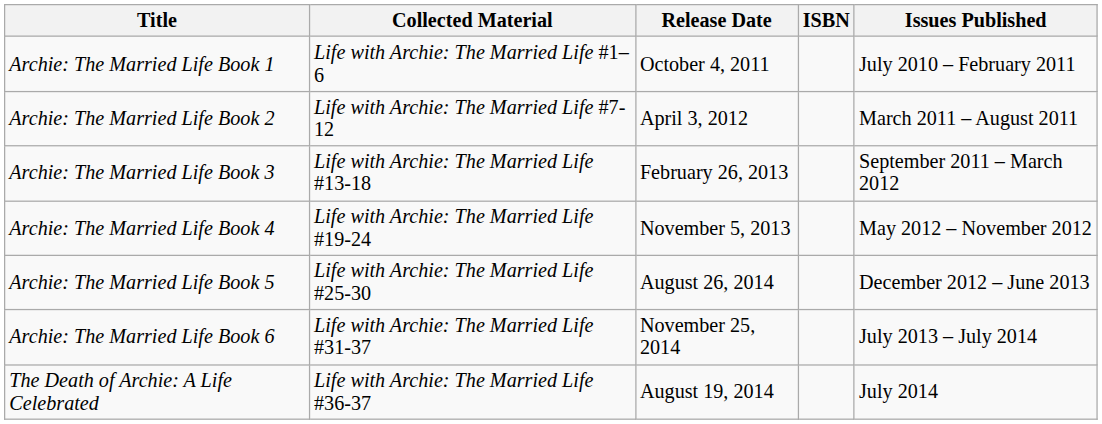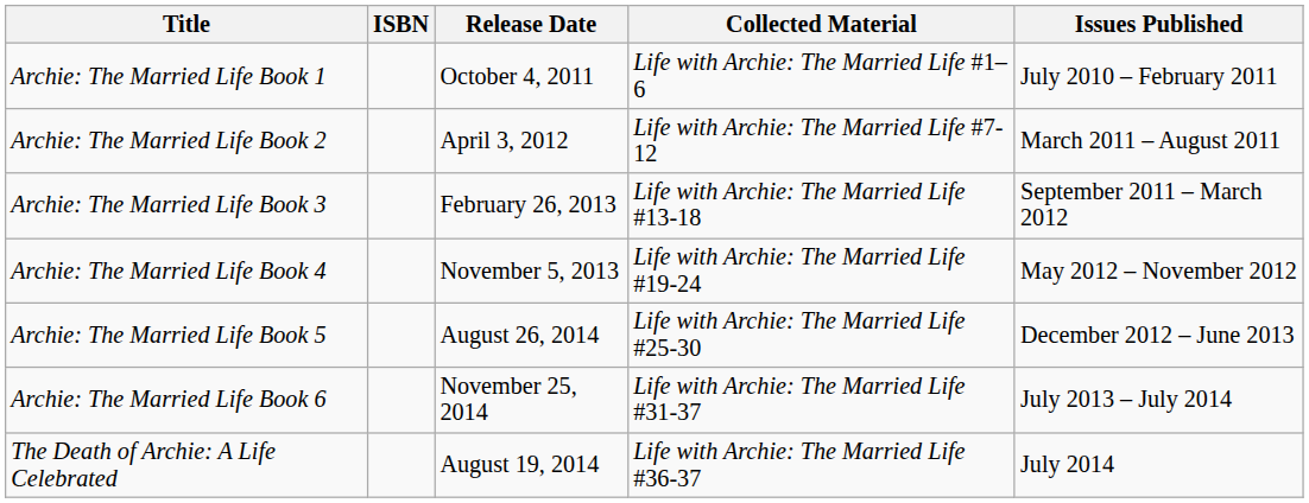columns swapped: ISBN <-> Collected Material
